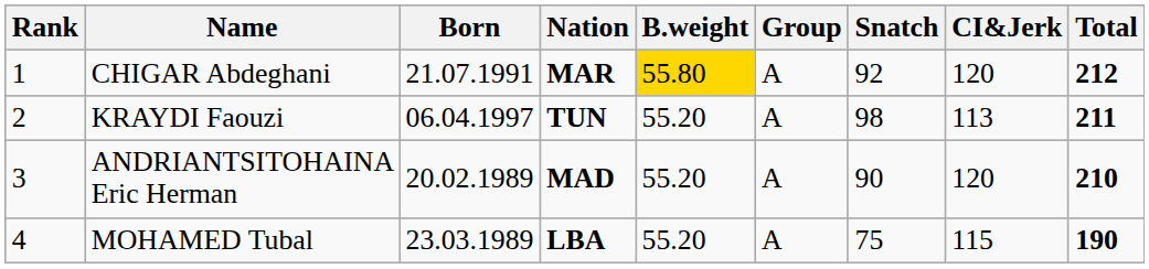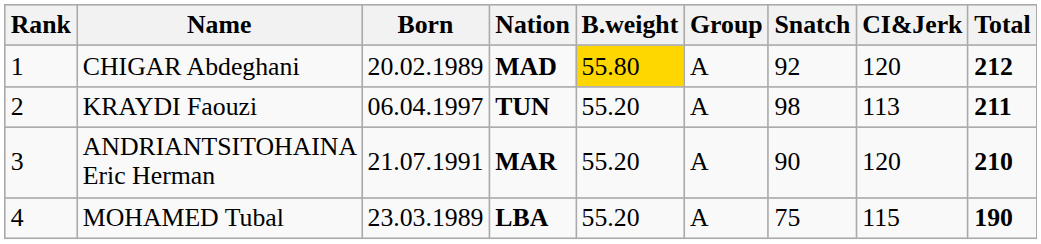CHIGAR Abdeghani | Born: 21.07.1991 -> 20.02.1989
CHIGAR Abdeghani | Nation: MAR -> MAD
ANDRIANTSITOHAINA Eric Herman | Born: 20.02.1989 -> 21.07.1991
ANDRIANTSITOHAINA Eric Herman | Nation: MAD -> MAR
